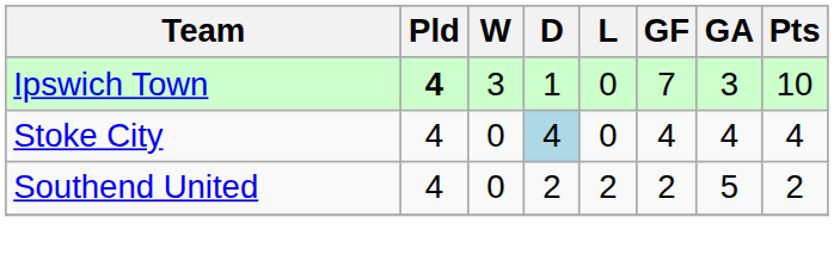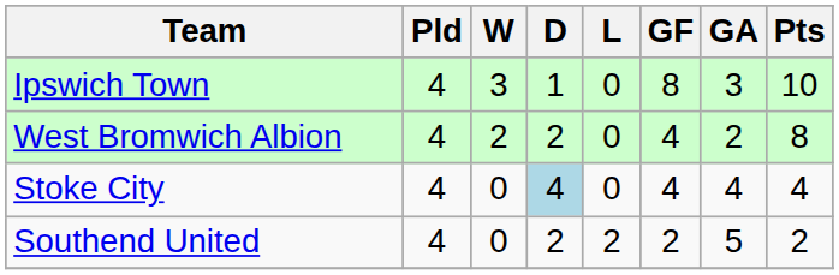Ipswich Town | Pld: bold -> normal
Ipswich Town | GF: 7 -> 8
+ row: West Bromwich Albion | 4 | 2 | 2 | 0 | 4 | 2 | 8
